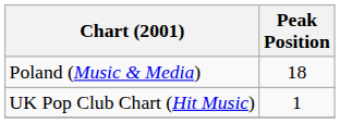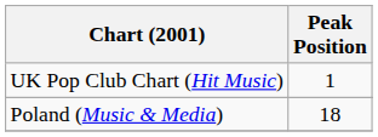rows swapped: Poland (Music & Media) <-> UK Pop Club Chart (Hit Music)
